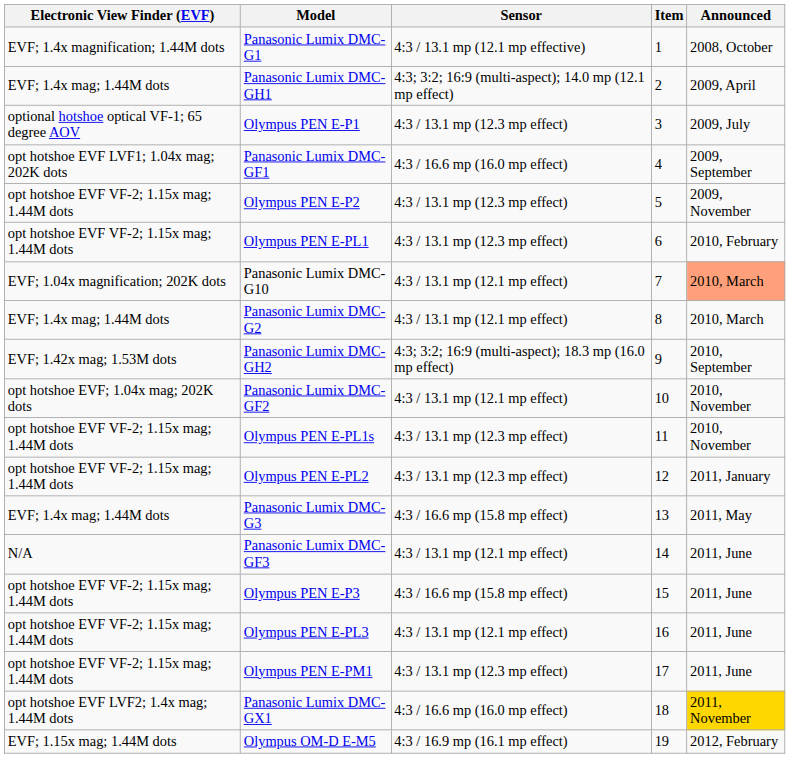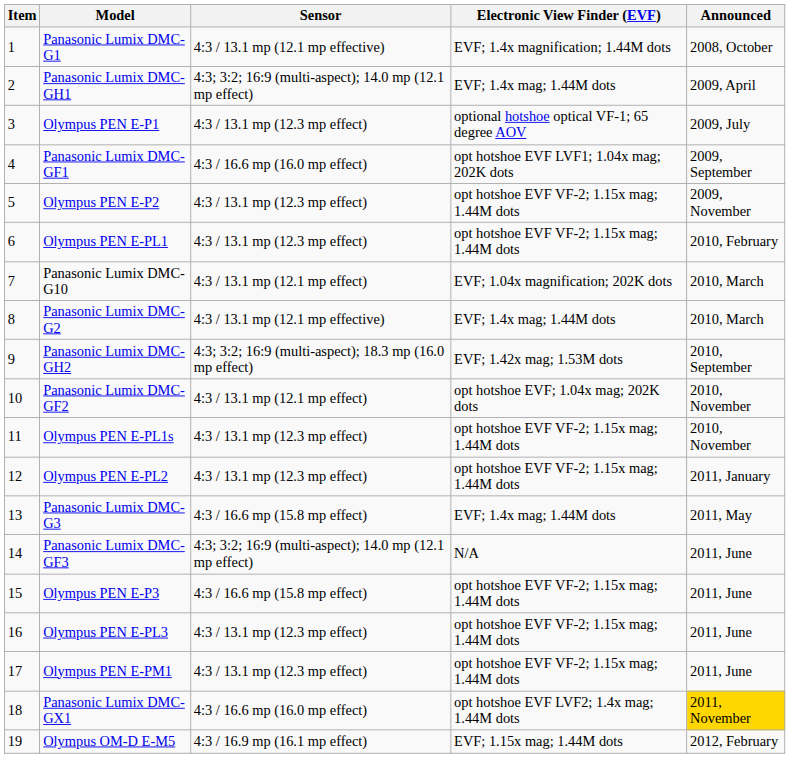columns swapped: Item <-> Electronic View Finder (EVF)
Panasonic Lumix DMC-G10 | Announced: lightsalmon background -> no background
Panasonic Lumix DMC-G2 | Sensor: 4:3 / 13.1 mp (12.1 mp effect) -> 4:3 / 13.1 mp (12.1 mp effective)
Panasonic Lumix DMC-GF3 | Sensor: 4:3 / 13.1 mp (12.1 mp effect) -> 4:3; 3:2; 16:9 (multi-aspect); 14.0 mp (12.1 mp effect)
Olympus PEN E-PL3 | Sensor: 4:3 / 13.1 mp (12.1 mp effect) -> 4:3 / 13.1 mp (12.3 mp effect)
